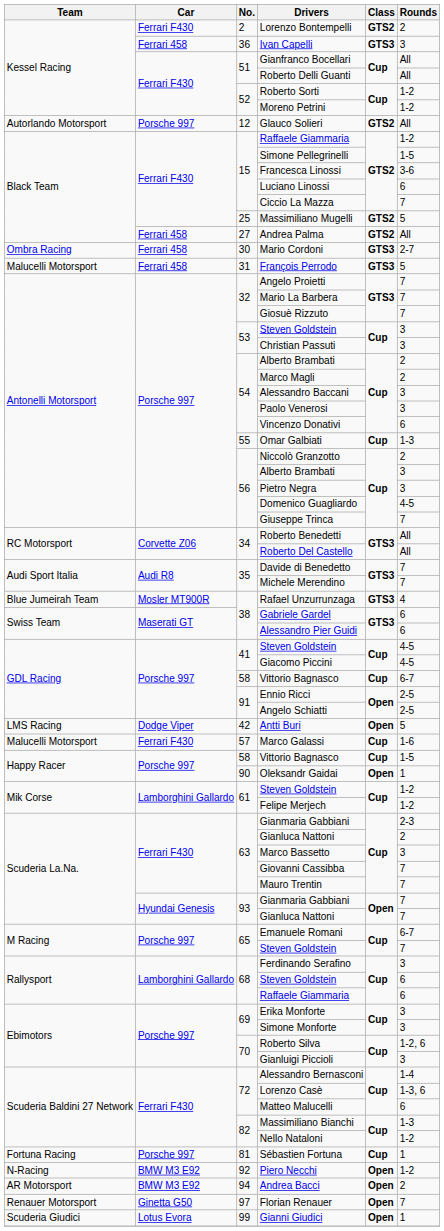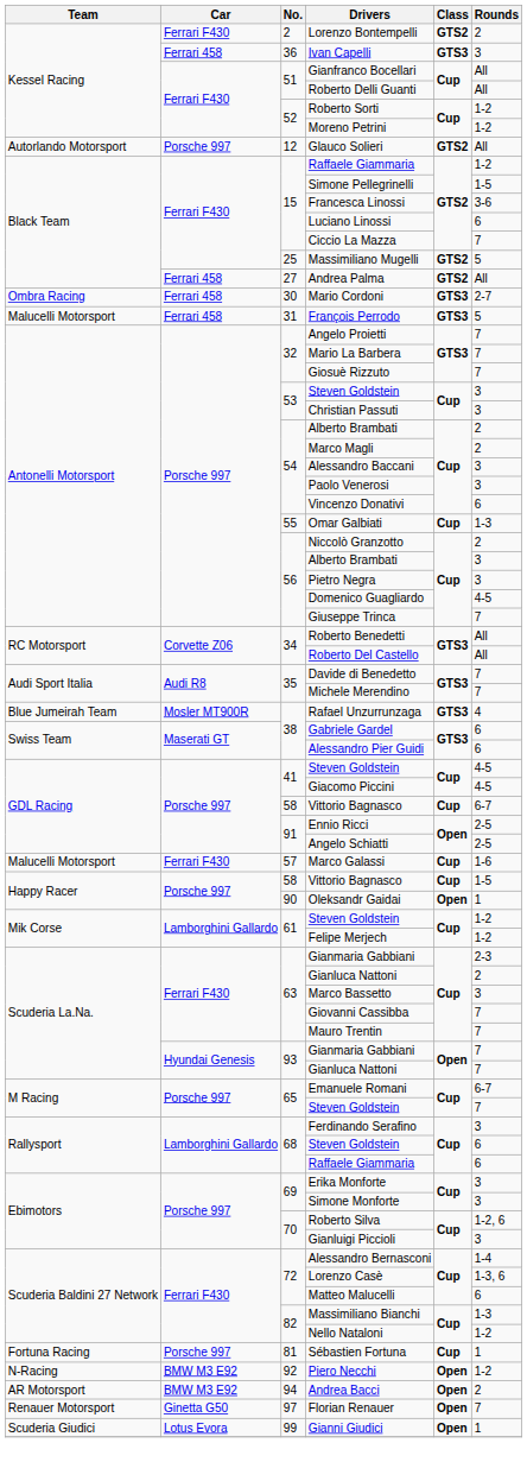- row: LMS Racing | Dodge Viper | 42 | Antti Buri | Open | 5
